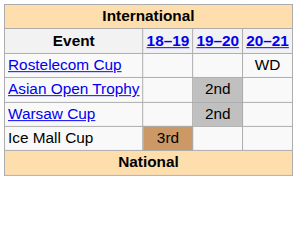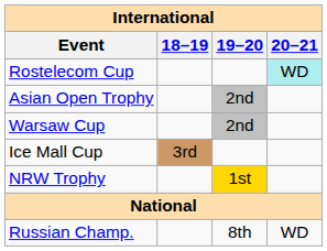Rostelecom Cup | 20–21: no background -> paleturquoise background
+ row: NRW Trophy | 1st
+ row: Russian Champ. | 8th | WD
